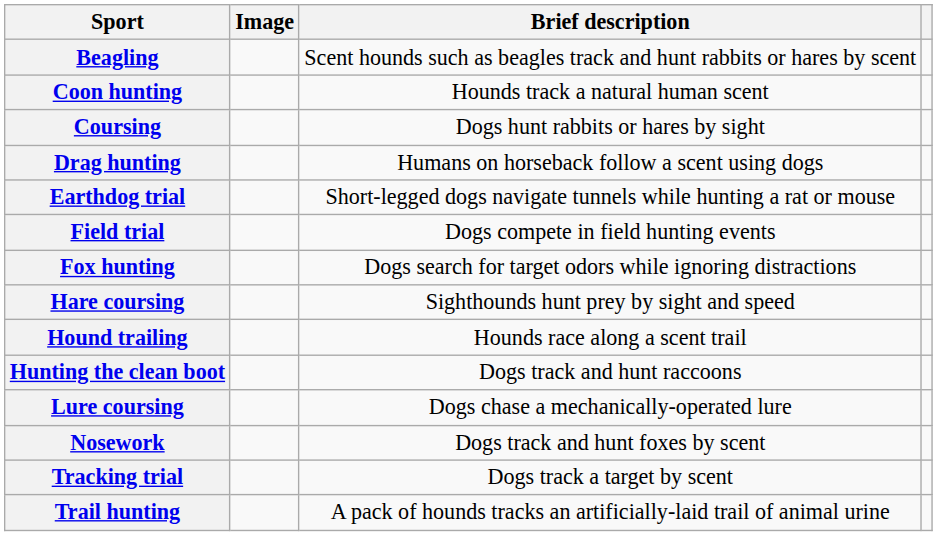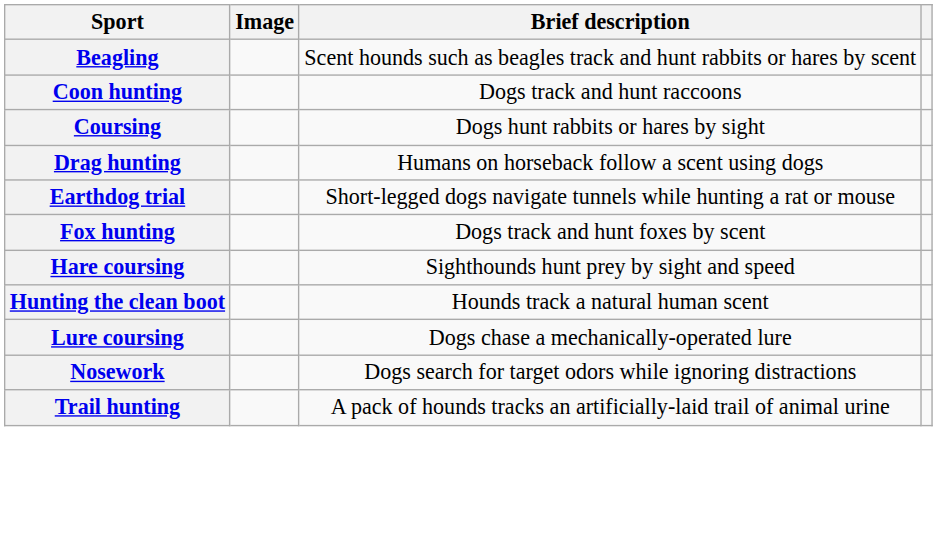Coon hunting | Brief description: Hounds track a natural human scent -> Dogs track and hunt raccoons
- row: Field trial | Dogs compete in field hunting events
Fox hunting | Brief description: Dogs search for target odors while ignoring distractions -> Dogs track and hunt foxes by scent
- row: Hound trailing | Hounds race along a scent trail
Hunting the clean boot | Brief description: Dogs track and hunt raccoons -> Hounds track a natural human scent
Nosework | Brief description: Dogs track and hunt foxes by scent -> Dogs search for target odors while ignoring distractions
- row: Tracking trial | Dogs track a target by scent
